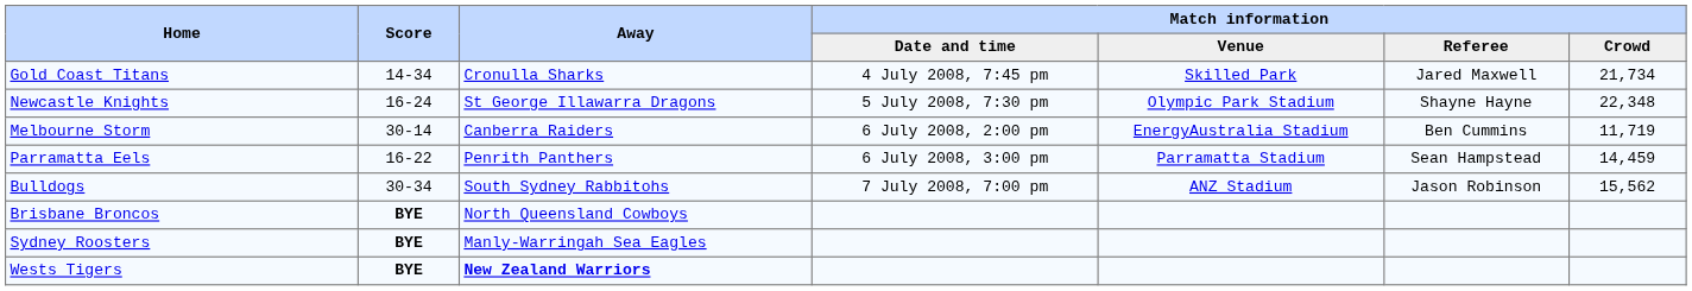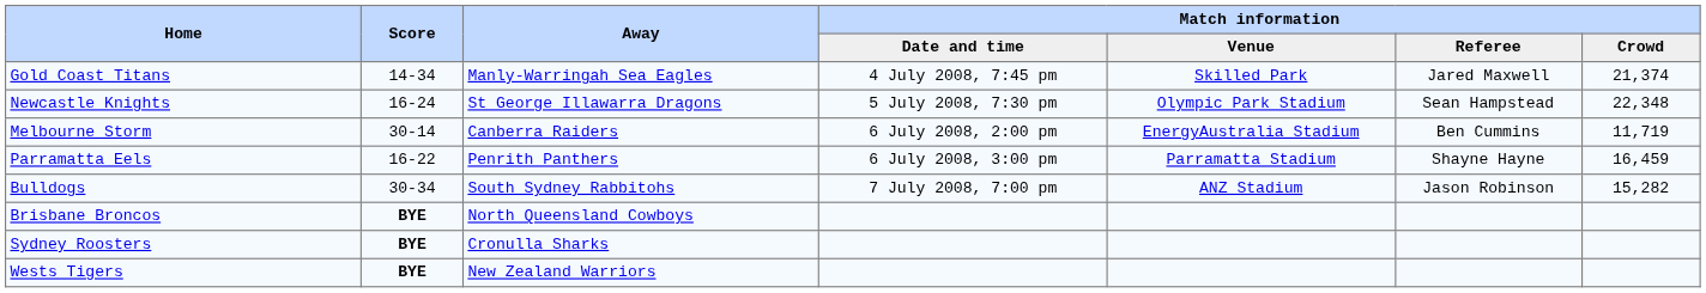Gold Coast Titans | Away: Cronulla Sharks -> Manly-Warringah Sea Eagles
Gold Coast Titans | Match information / Crowd: 21,734 -> 21,374
Newcastle Knights | Match information / Referee: Shayne Hayne -> Sean Hampstead
Parramatta Eels | Match information / Referee: Sean Hampstead -> Shayne Hayne
Parramatta Eels | Match information / Crowd: 14,459 -> 16,459
Bulldogs | Match information / Crowd: 15,562 -> 15,282
Sydney Roosters | Away: Manly-Warringah Sea Eagles -> Cronulla Sharks
Wests Tigers | Away: bold -> normal
